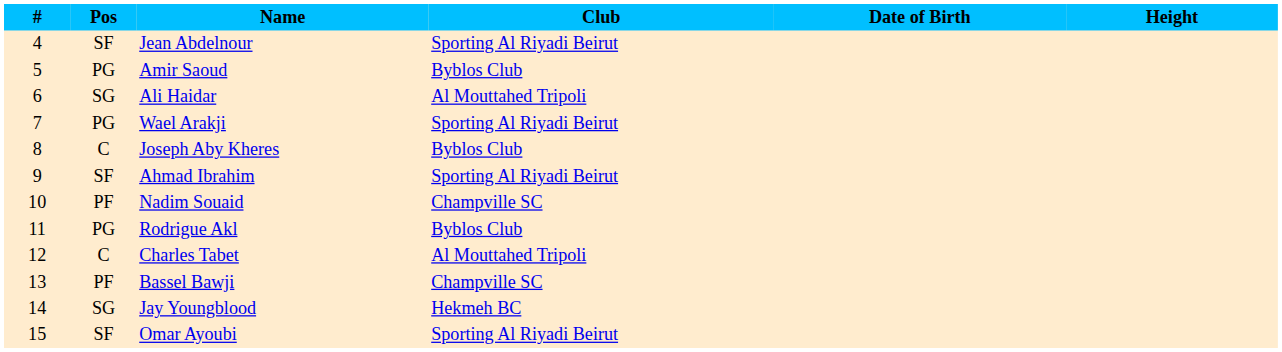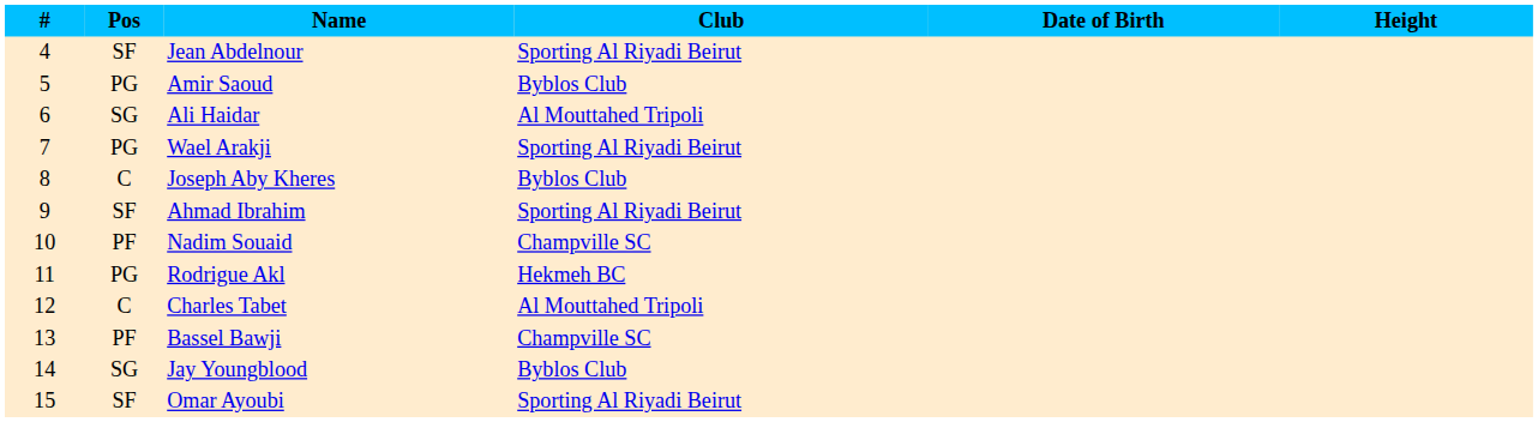Rodrigue Akl | Club: Byblos Club -> Hekmeh BC
Jay Youngblood | Club: Hekmeh BC -> Byblos Club
